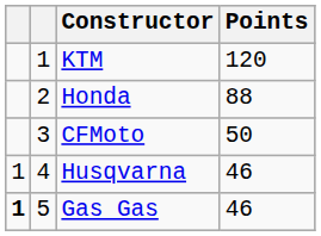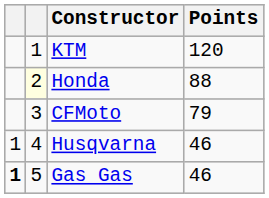Honda | column 2: no background -> lightyellow background
CFMoto | Points: 50 -> 79
